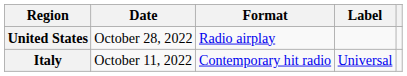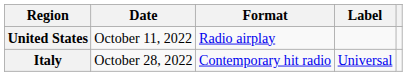United States | Date: October 28, 2022 -> October 11, 2022
Italy | Date: October 11, 2022 -> October 28, 2022
